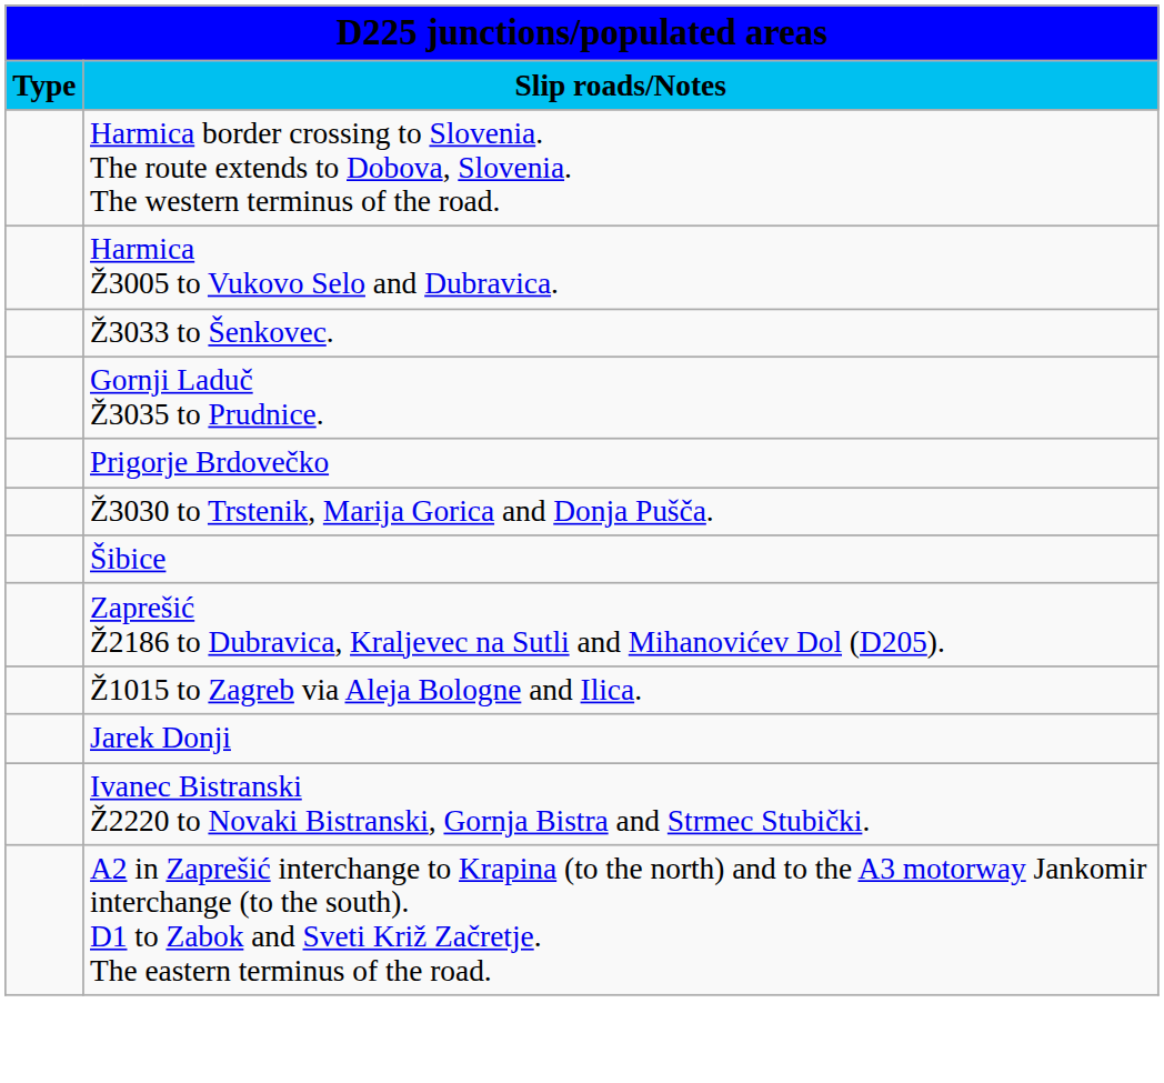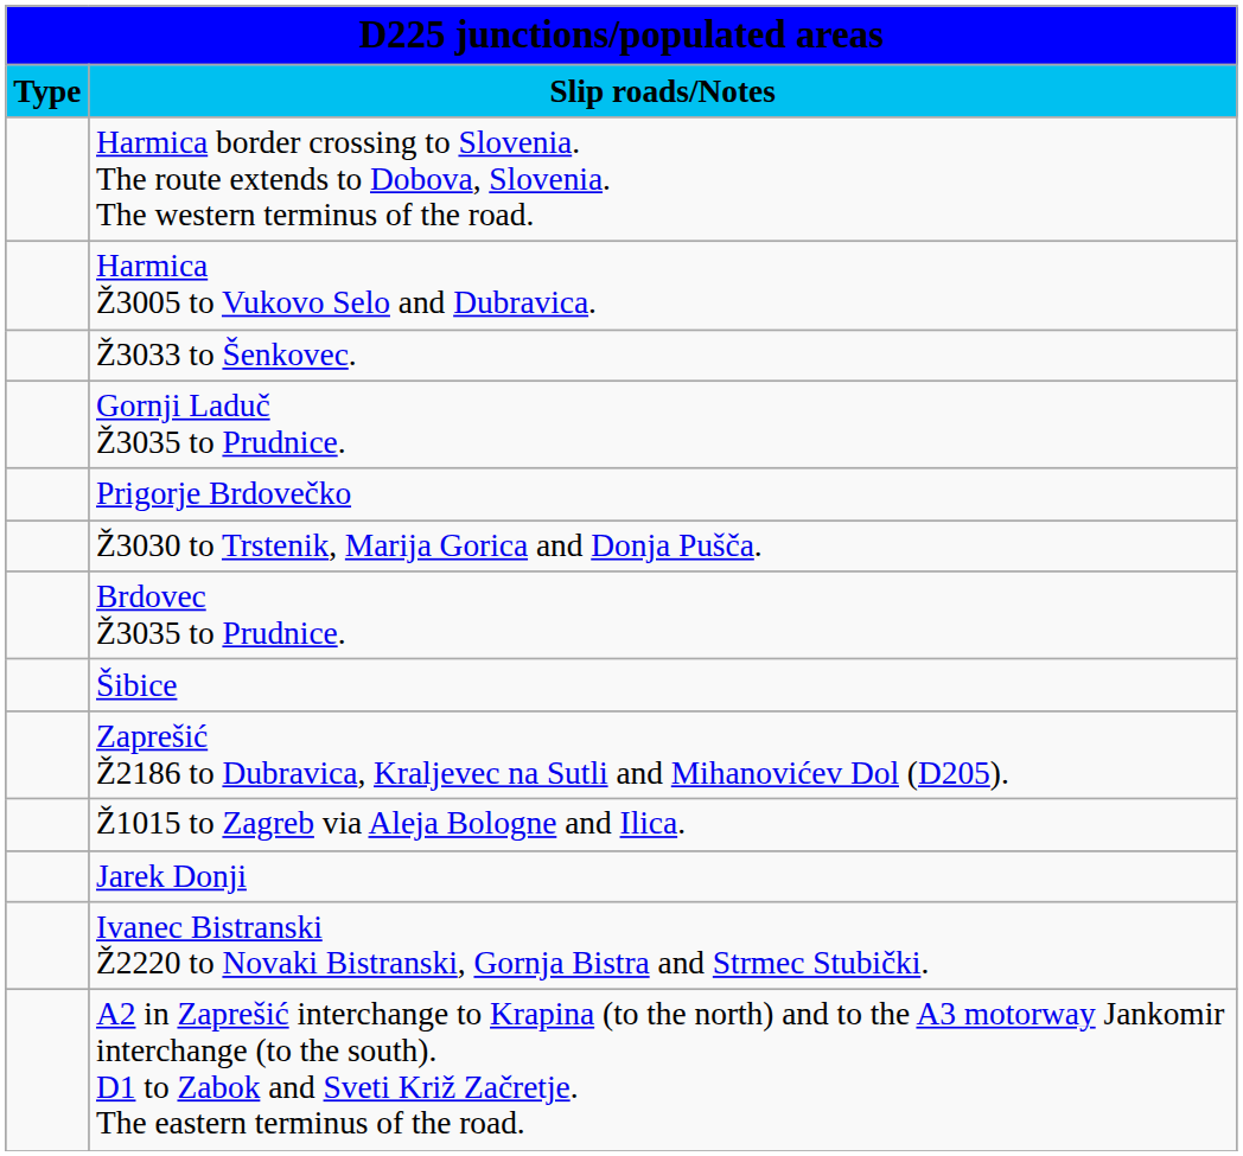+ row: Brdovec Ž3035 to Prudnice.
